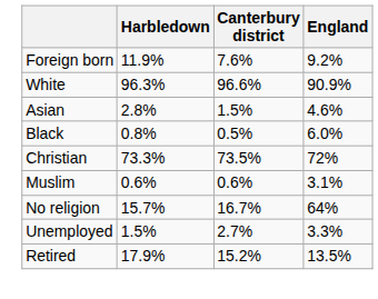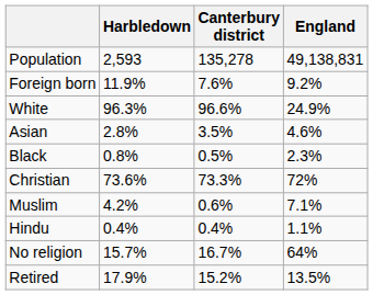+ row: Population | 2,593 | 135,278 | 49,138,831
White | England: 90.9% -> 24.9%
Asian | Canterbury district: 1.5% -> 3.5%
Black | England: 6.0% -> 2.3%
Christian | Harbledown: 73.3% -> 73.6%
Christian | Canterbury district: 73.5% -> 73.3%
Muslim | Harbledown: 0.6% -> 4.2%
Muslim | England: 3.1% -> 7.1%
+ row: Hindu | 0.4% | 0.4% | 1.1%
- row: Unemployed | 1.5% | 2.7% | 3.3%
